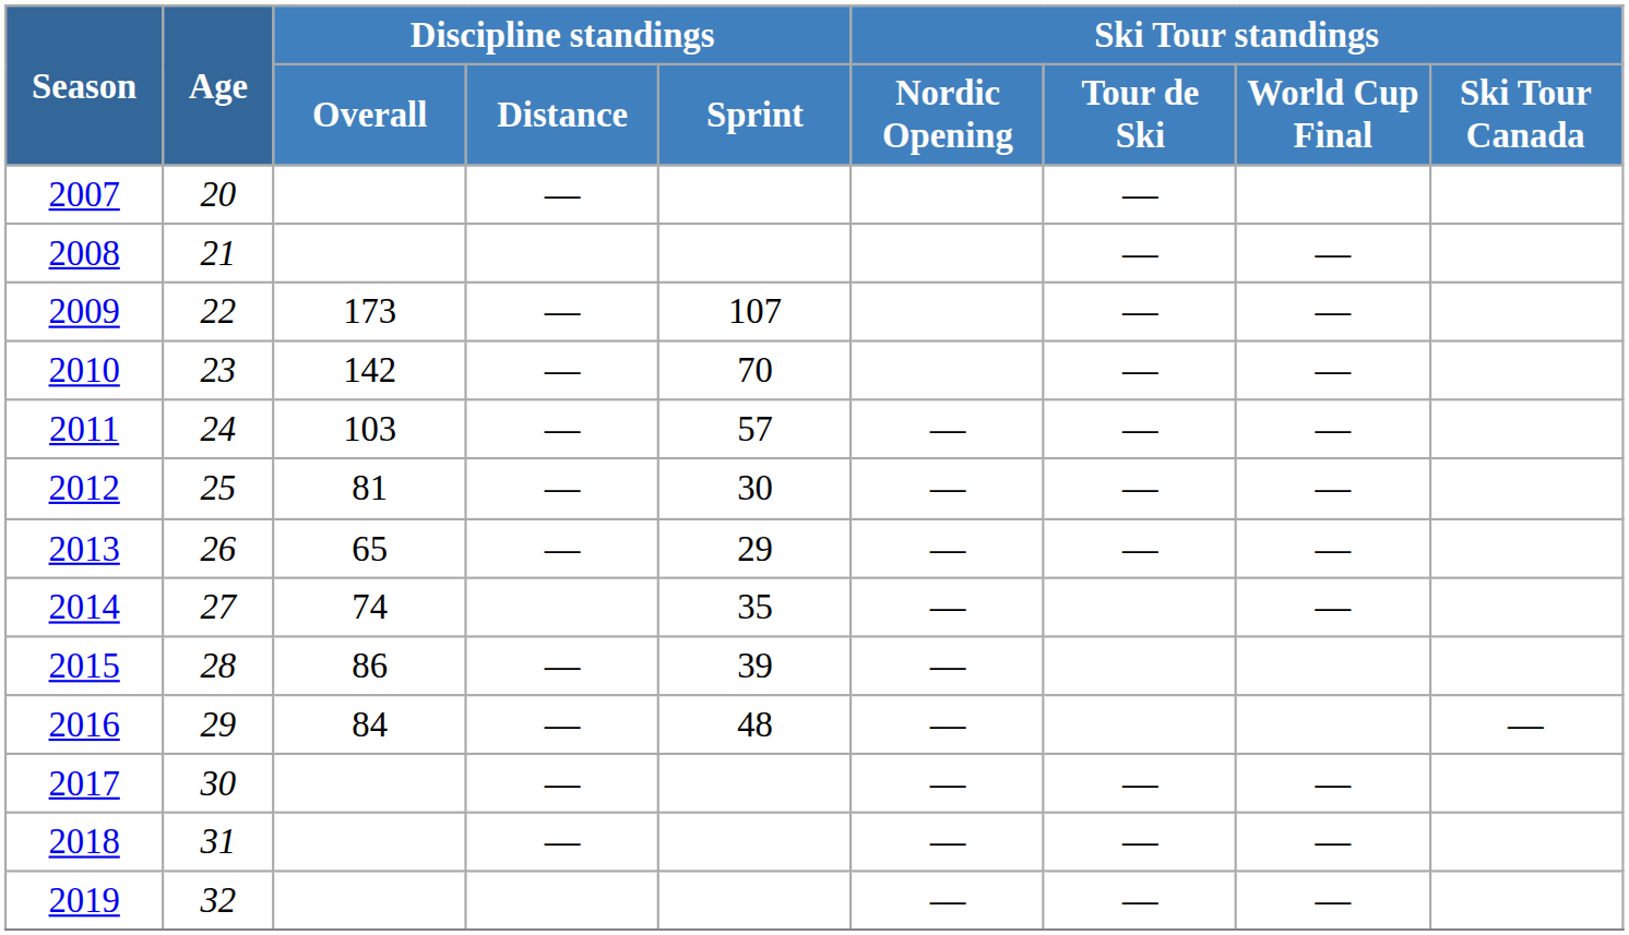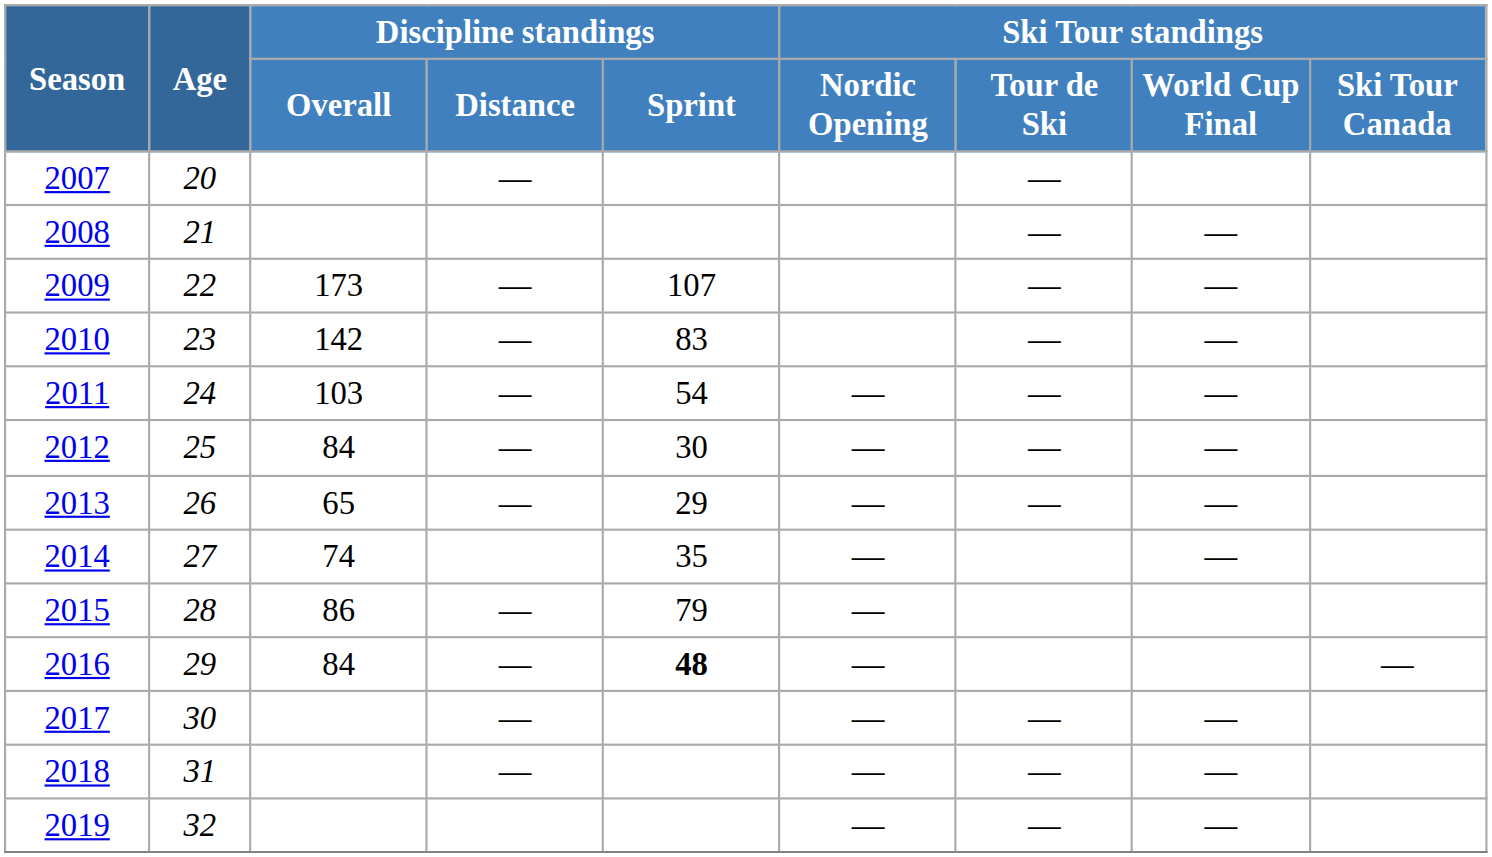2010 | Discipline standings / Sprint: 70 -> 83
2011 | Discipline standings / Sprint: 57 -> 54
2012 | Discipline standings / Overall: 81 -> 84
2015 | Discipline standings / Sprint: 39 -> 79
2016 | Discipline standings / Sprint: normal -> bold
